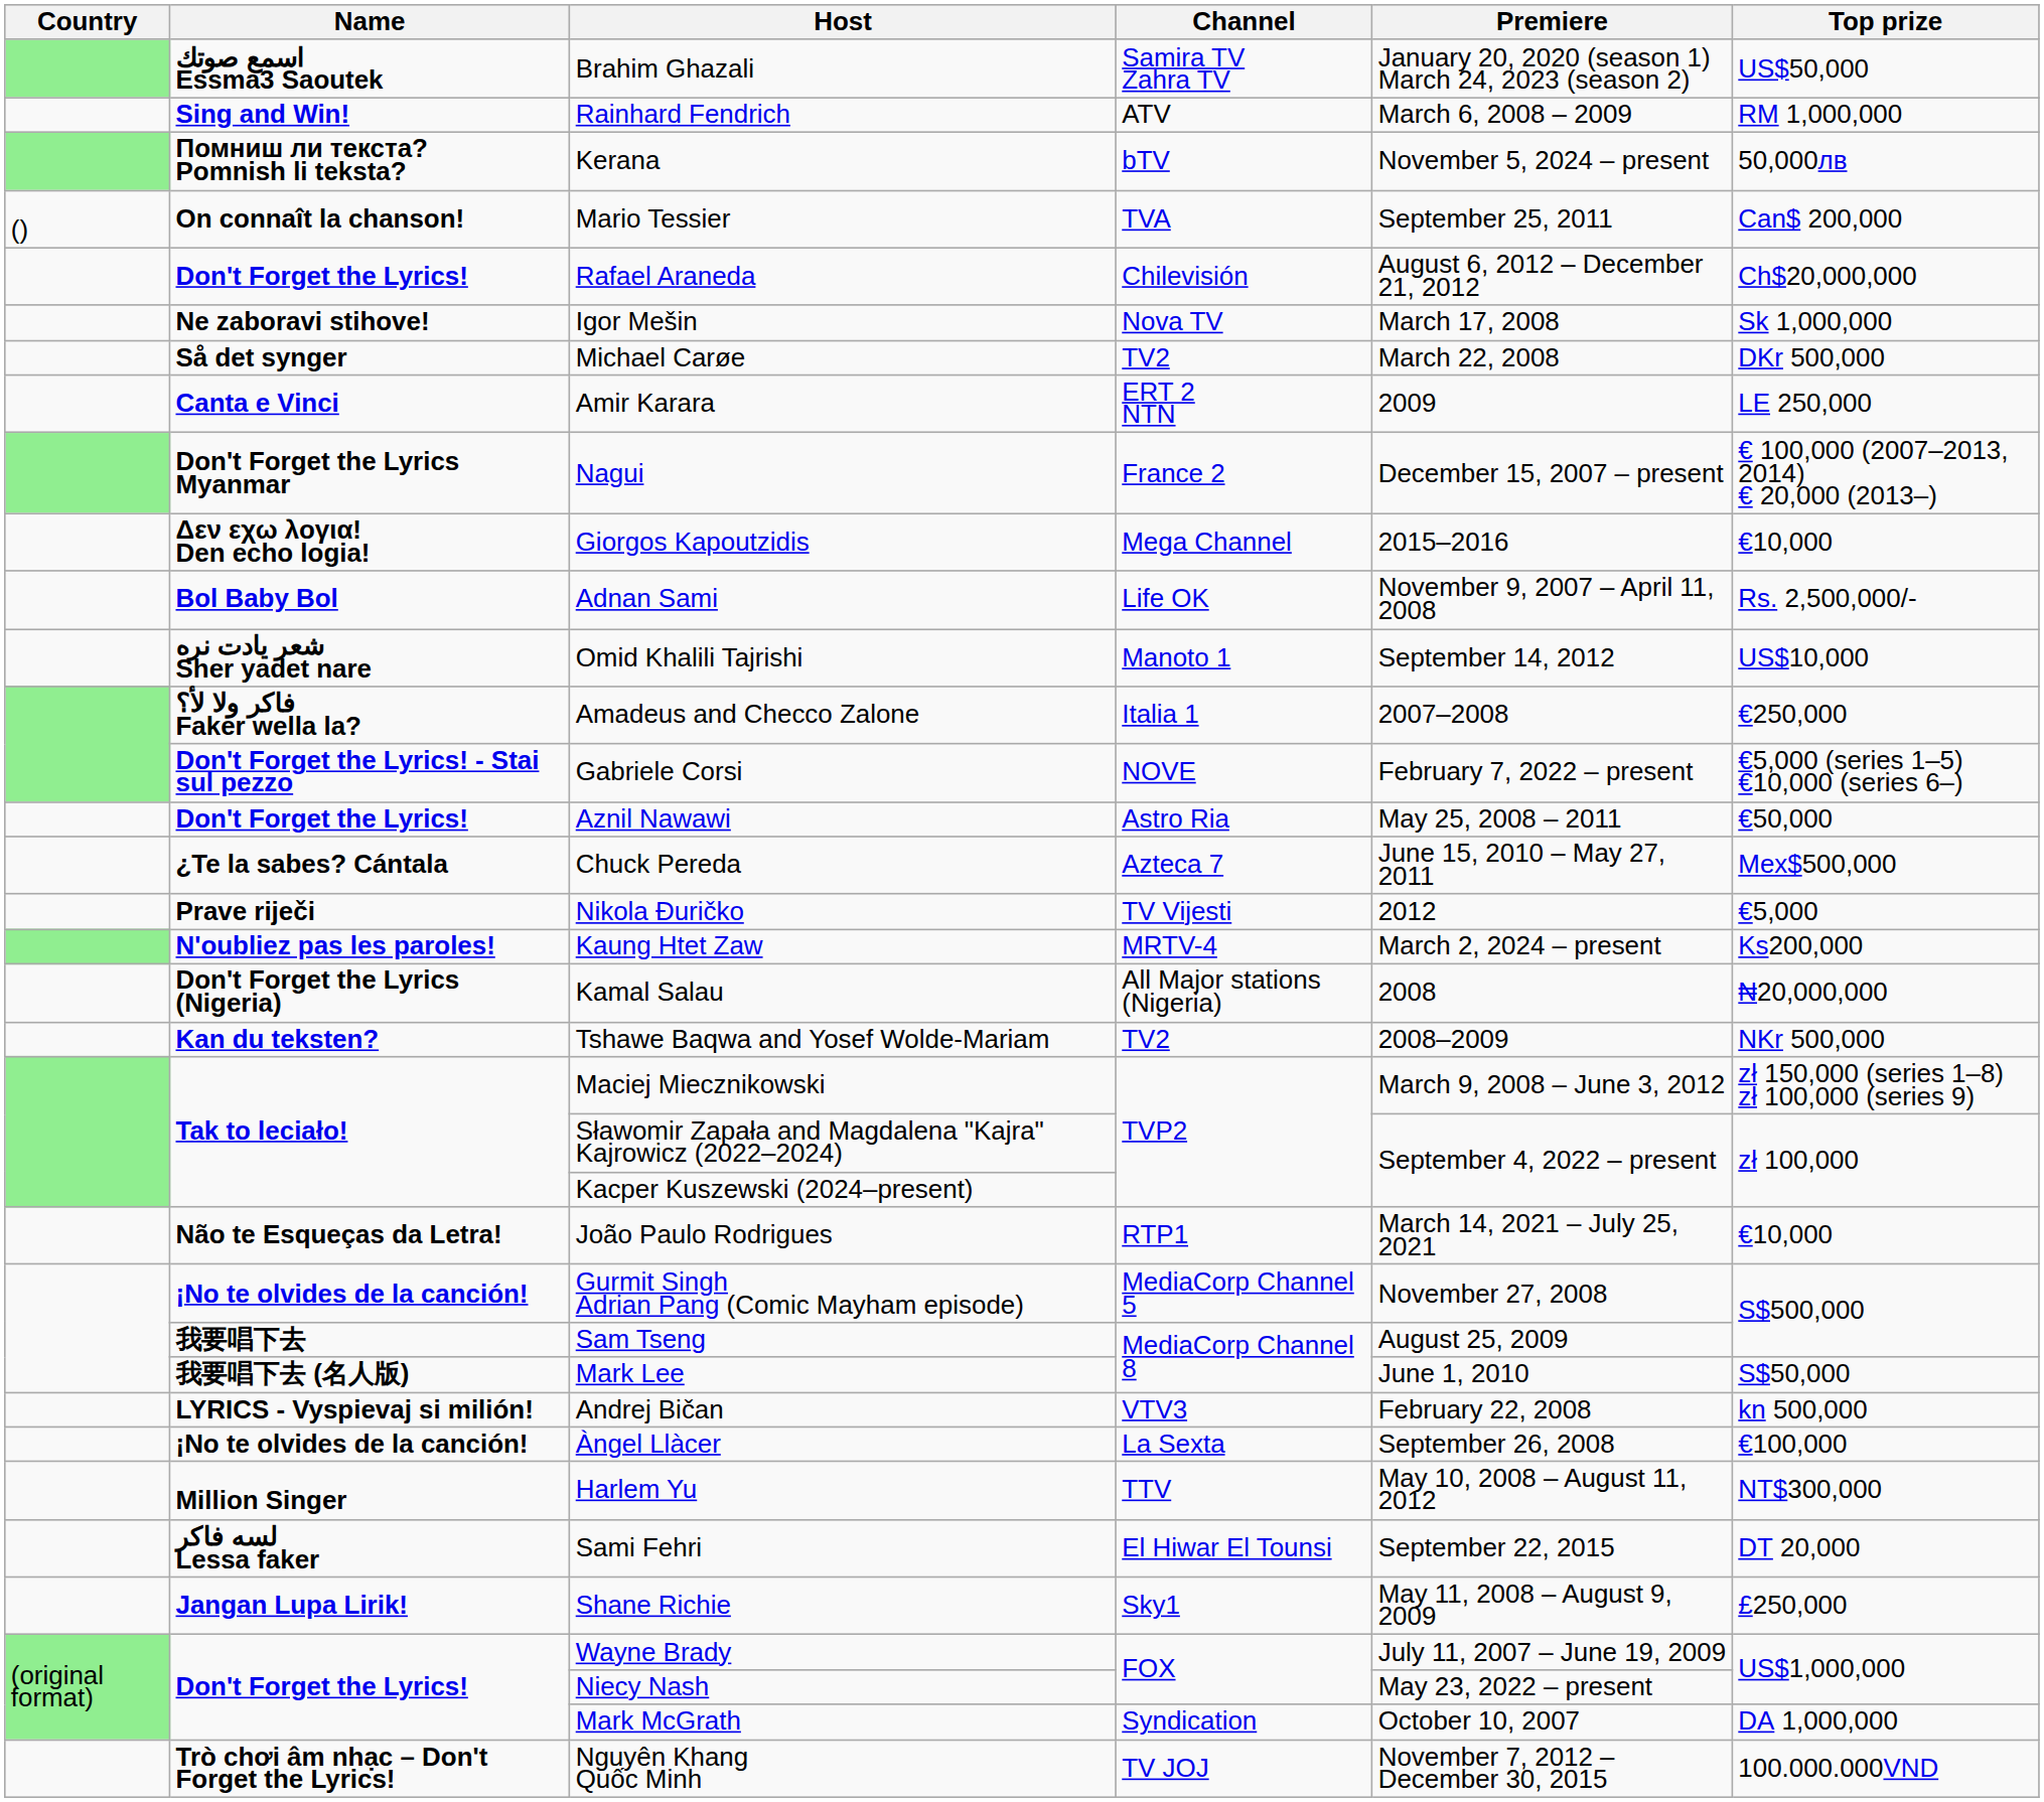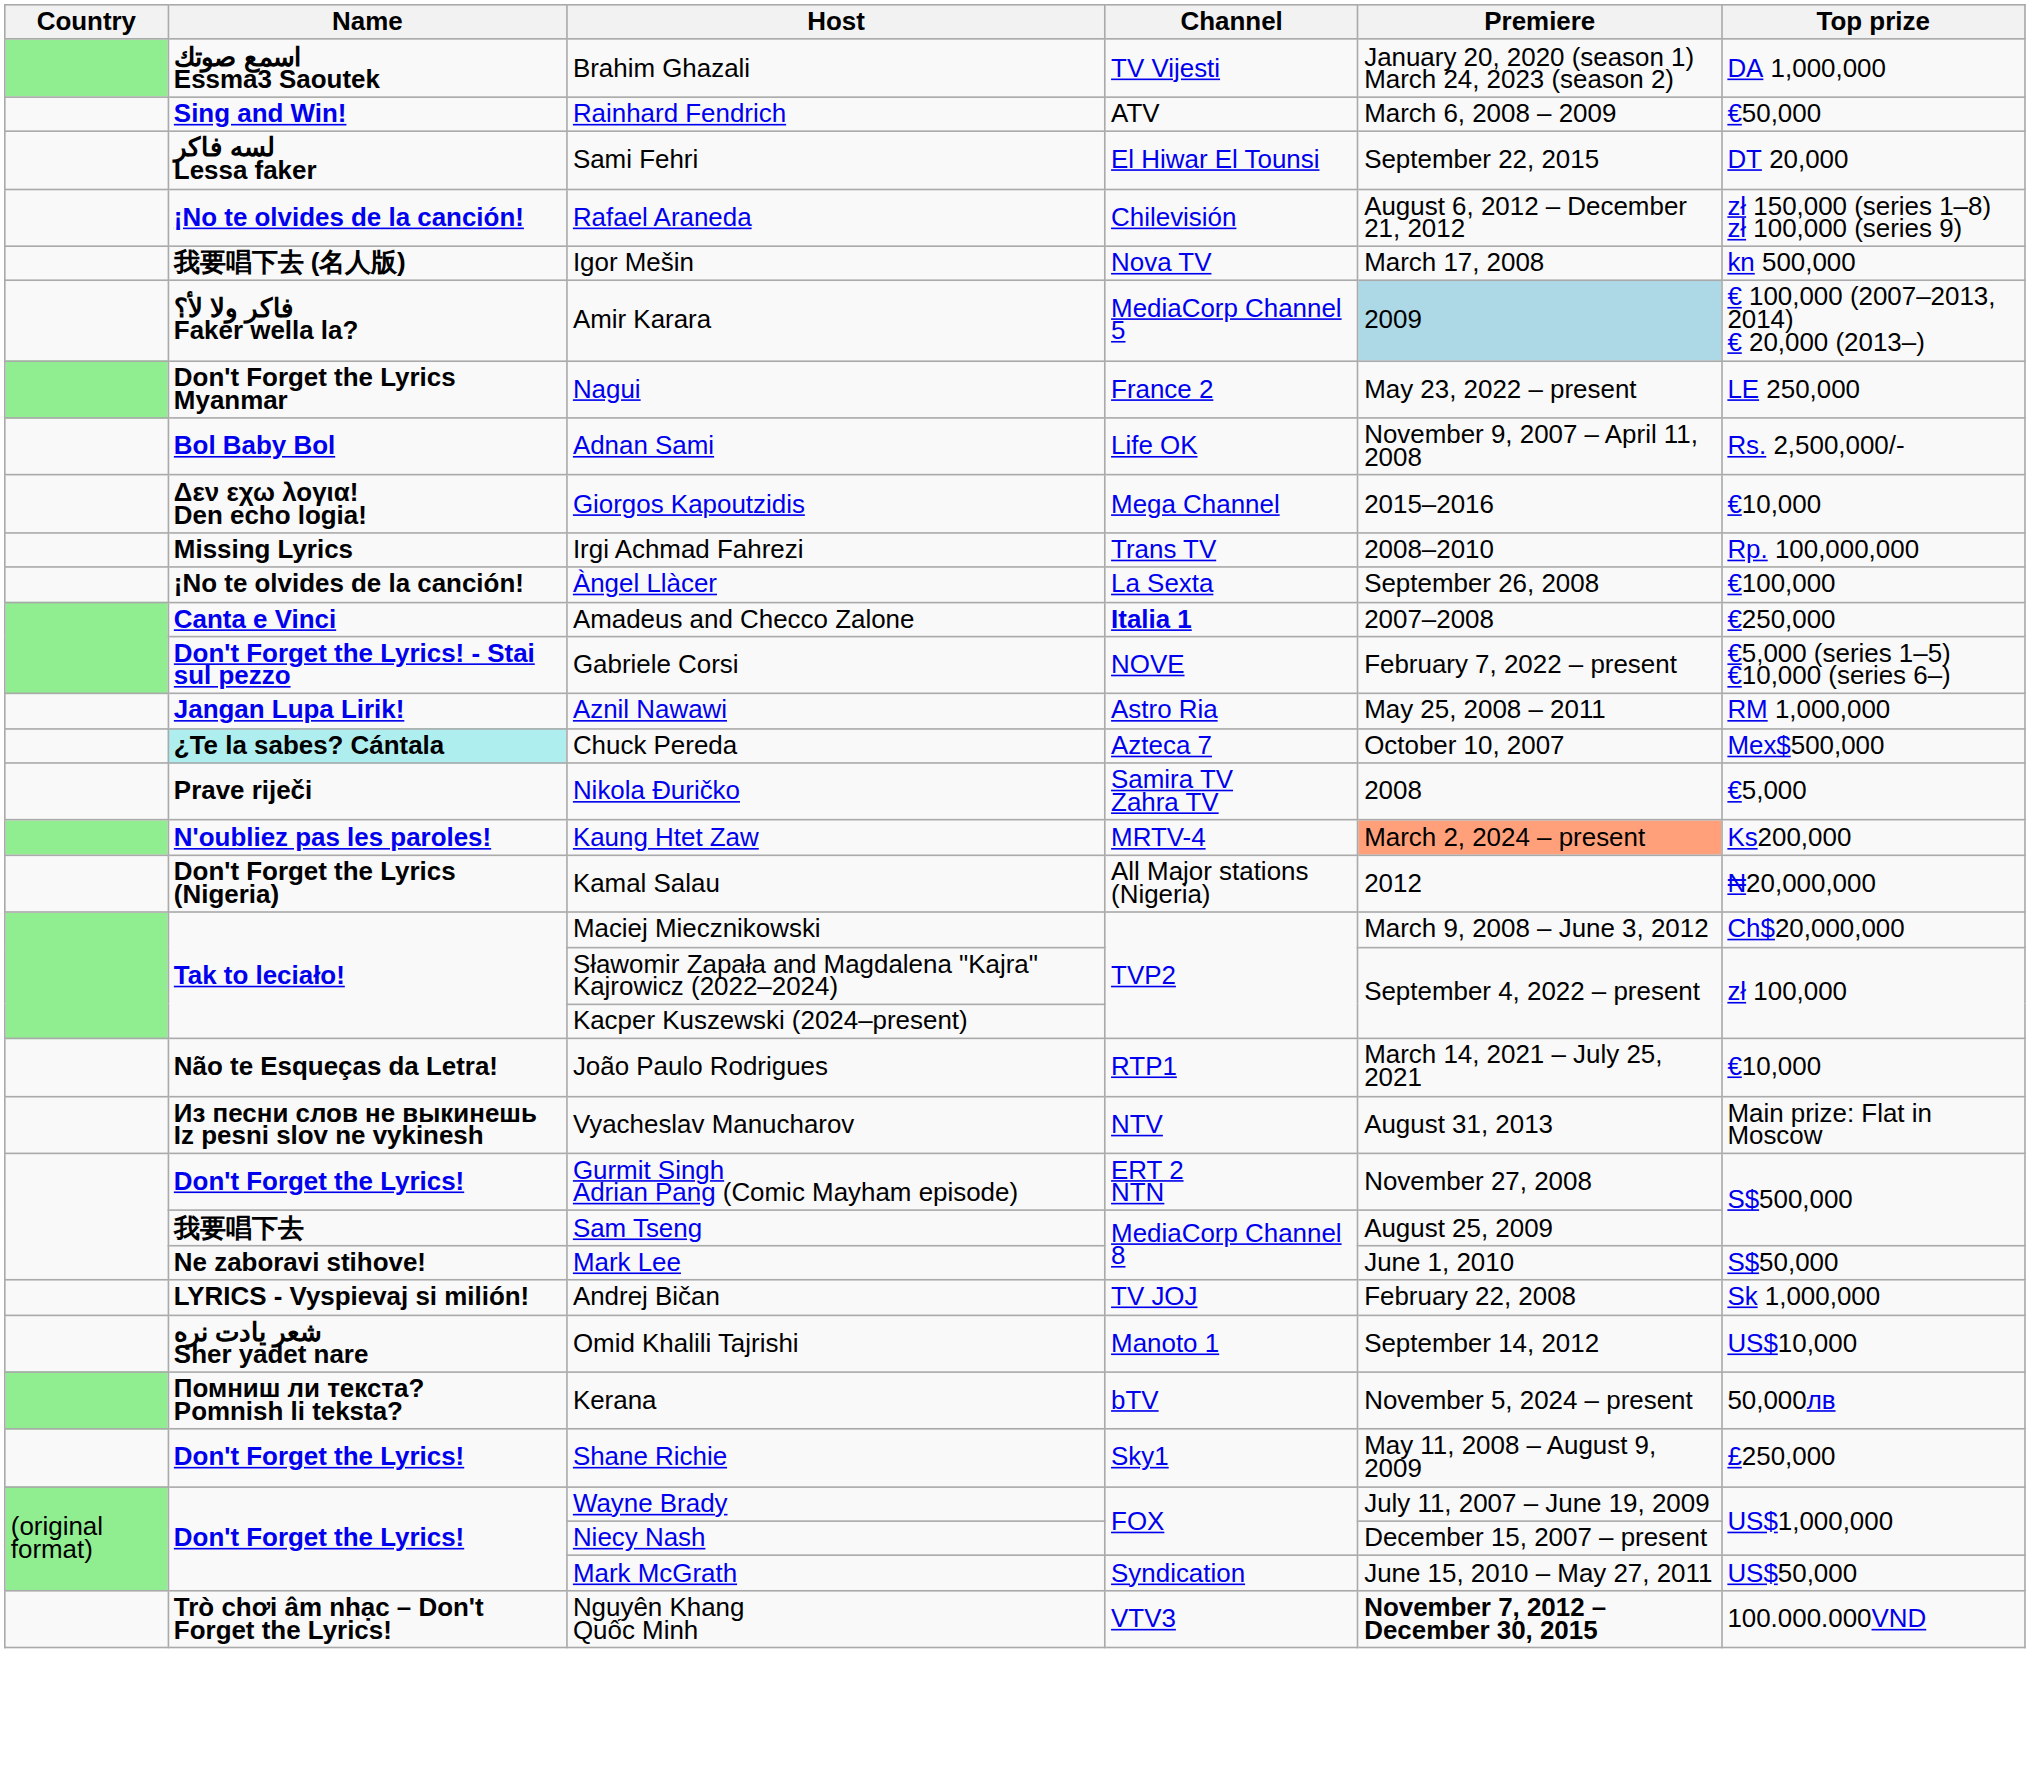Brahim Ghazali | Channel: Samira TV Zahra TV -> TV Vijesti
Brahim Ghazali | Top prize: US$50,000 -> DA 1,000,000
Rainhard Fendrich | Top prize: RM 1,000,000 -> €50,000
rows swapped: Kerana <-> Sami Fehri
- row: () | On connaît la chanson! | Mario Tessier | TVA | September 25, 2011 | Can$ 200,000
Rafael Araneda | Name: Don't Forget the Lyrics! -> ¡No te olvides de la canción!
Rafael Araneda | Top prize: Ch$20,000,000 -> zł 150,000 (series 1–8) zł 100,000 (series 9)
Igor Mešin | Name: Ne zaboravi stihove! -> 我要唱下去 (名人版)
Igor Mešin | Top prize: Sk 1,000,000 -> kn 500,000
- row: Så det synger | Michael Carøe | TV2 | March 22, 2008 | DKr 500,000
Amir Karara | Name: Canta e Vinci -> فاكر ولا لأ؟ Faker wella la?
Amir Karara | Channel: ERT 2 NTN -> MediaCorp Channel 5
Amir Karara | Premiere: no background -> lightblue background
Amir Karara | Top prize: LE 250,000 -> € 100,000 (2007–2013, 2014) € 20,000 (2013–)
Nagui | Premiere: December 15, 2007 – present -> May 23, 2022 – present
Nagui | Top prize: € 100,000 (2007–2013, 2014) € 20,000 (2013–) -> LE 250,000
rows swapped: Giorgos Kapoutzidis <-> Adnan Sami
+ row: Missing Lyrics | Irgi Achmad Fahrezi | Trans TV | 2008–2010 | Rp. 100,000,000
rows swapped: Omid Khalili Tajrishi <-> Àngel Llàcer
Amadeus and Checco Zalone | Name: فاكر ولا لأ؟ Faker wella la? -> Canta e Vinci
Amadeus and Checco Zalone | Channel: normal -> bold
Aznil Nawawi | Name: Don't Forget the Lyrics! -> Jangan Lupa Lirik!
Aznil Nawawi | Top prize: €50,000 -> RM 1,000,000
Chuck Pereda | Name: no background -> paleturquoise background
Chuck Pereda | Premiere: June 15, 2010 – May 27, 2011 -> October 10, 2007
Nikola Đuričko | Channel: TV Vijesti -> Samira TV Zahra TV
Nikola Đuričko | Premiere: 2012 -> 2008
Kaung Htet Zaw | Premiere: no background -> lightsalmon background
Kamal Salau | Premiere: 2008 -> 2012
- row: Kan du teksten? | Tshawe Baqwa and Yosef Wolde-Mariam | TV2 | 2008–2009 | NKr 500,000
Maciej Miecznikowski | Top prize: zł 150,000 (series 1–8) zł 100,000 (series 9) -> Ch$20,000,000
+ row: Из песни слов не выкинешь Iz pesni slov ne vykinesh | Vyacheslav Manucharov | NTV | August 31, 2013 | Main prize: Flat in Moscow
Gurmit Singh Adrian Pang (Comic Mayham episode) | Name: ¡No te olvides de la canción! -> Don't Forget the Lyrics!
Gurmit Singh Adrian Pang (Comic Mayham episode) | Channel: MediaCorp Channel 5 -> ERT 2 NTN
Mark Lee | Name: 我要唱下去 (名人版) -> Ne zaboravi stihove!
Andrej Bičan | Channel: VTV3 -> TV JOJ
Andrej Bičan | Top prize: kn 500,000 -> Sk 1,000,000
- row: Million Singer | Harlem Yu | TTV | May 10, 2008 – August 11, 2012 | NT$300,000
Shane Richie | Name: Jangan Lupa Lirik! -> Don't Forget the Lyrics!
Niecy Nash | Premiere: May 23, 2022 – present -> December 15, 2007 – present
Mark McGrath | Premiere: October 10, 2007 -> June 15, 2010 – May 27, 2011
Mark McGrath | Top prize: DA 1,000,000 -> US$50,000
Nguyên Khang Quốc Minh | Channel: TV JOJ -> VTV3
Nguyên Khang Quốc Minh | Premiere: normal -> bold
